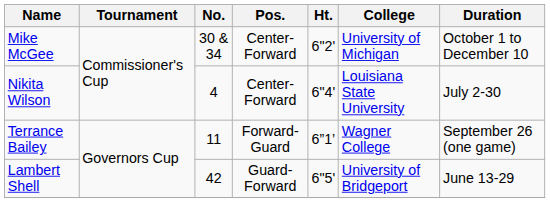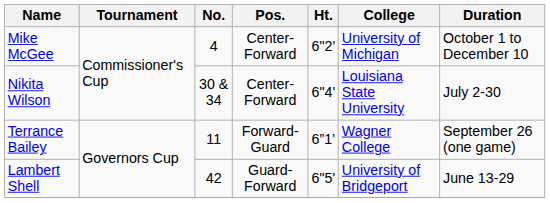Mike McGee | No.: 30 & 34 -> 4
Nikita Wilson | No.: 4 -> 30 & 34
